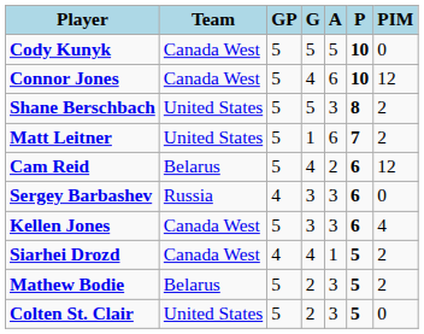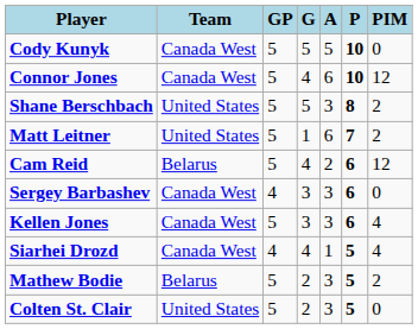Sergey Barbashev | Team: Russia -> Canada West
Siarhei Drozd | PIM: 2 -> 4
